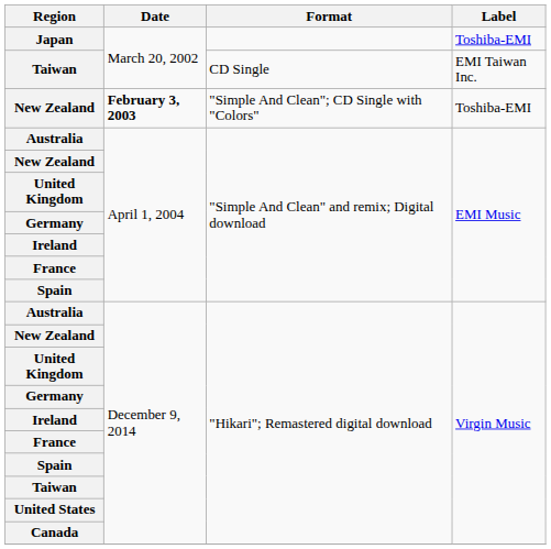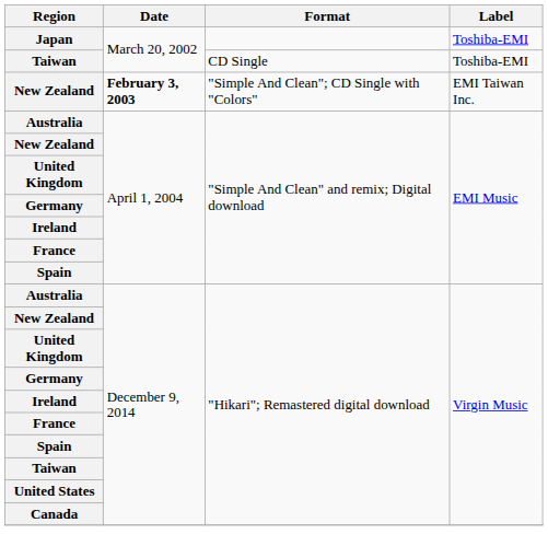CD Single | Label: EMI Taiwan Inc. -> Toshiba-EMI
"Simple And Clean"; CD Single with "Colors" | Label: Toshiba-EMI -> EMI Taiwan Inc.
